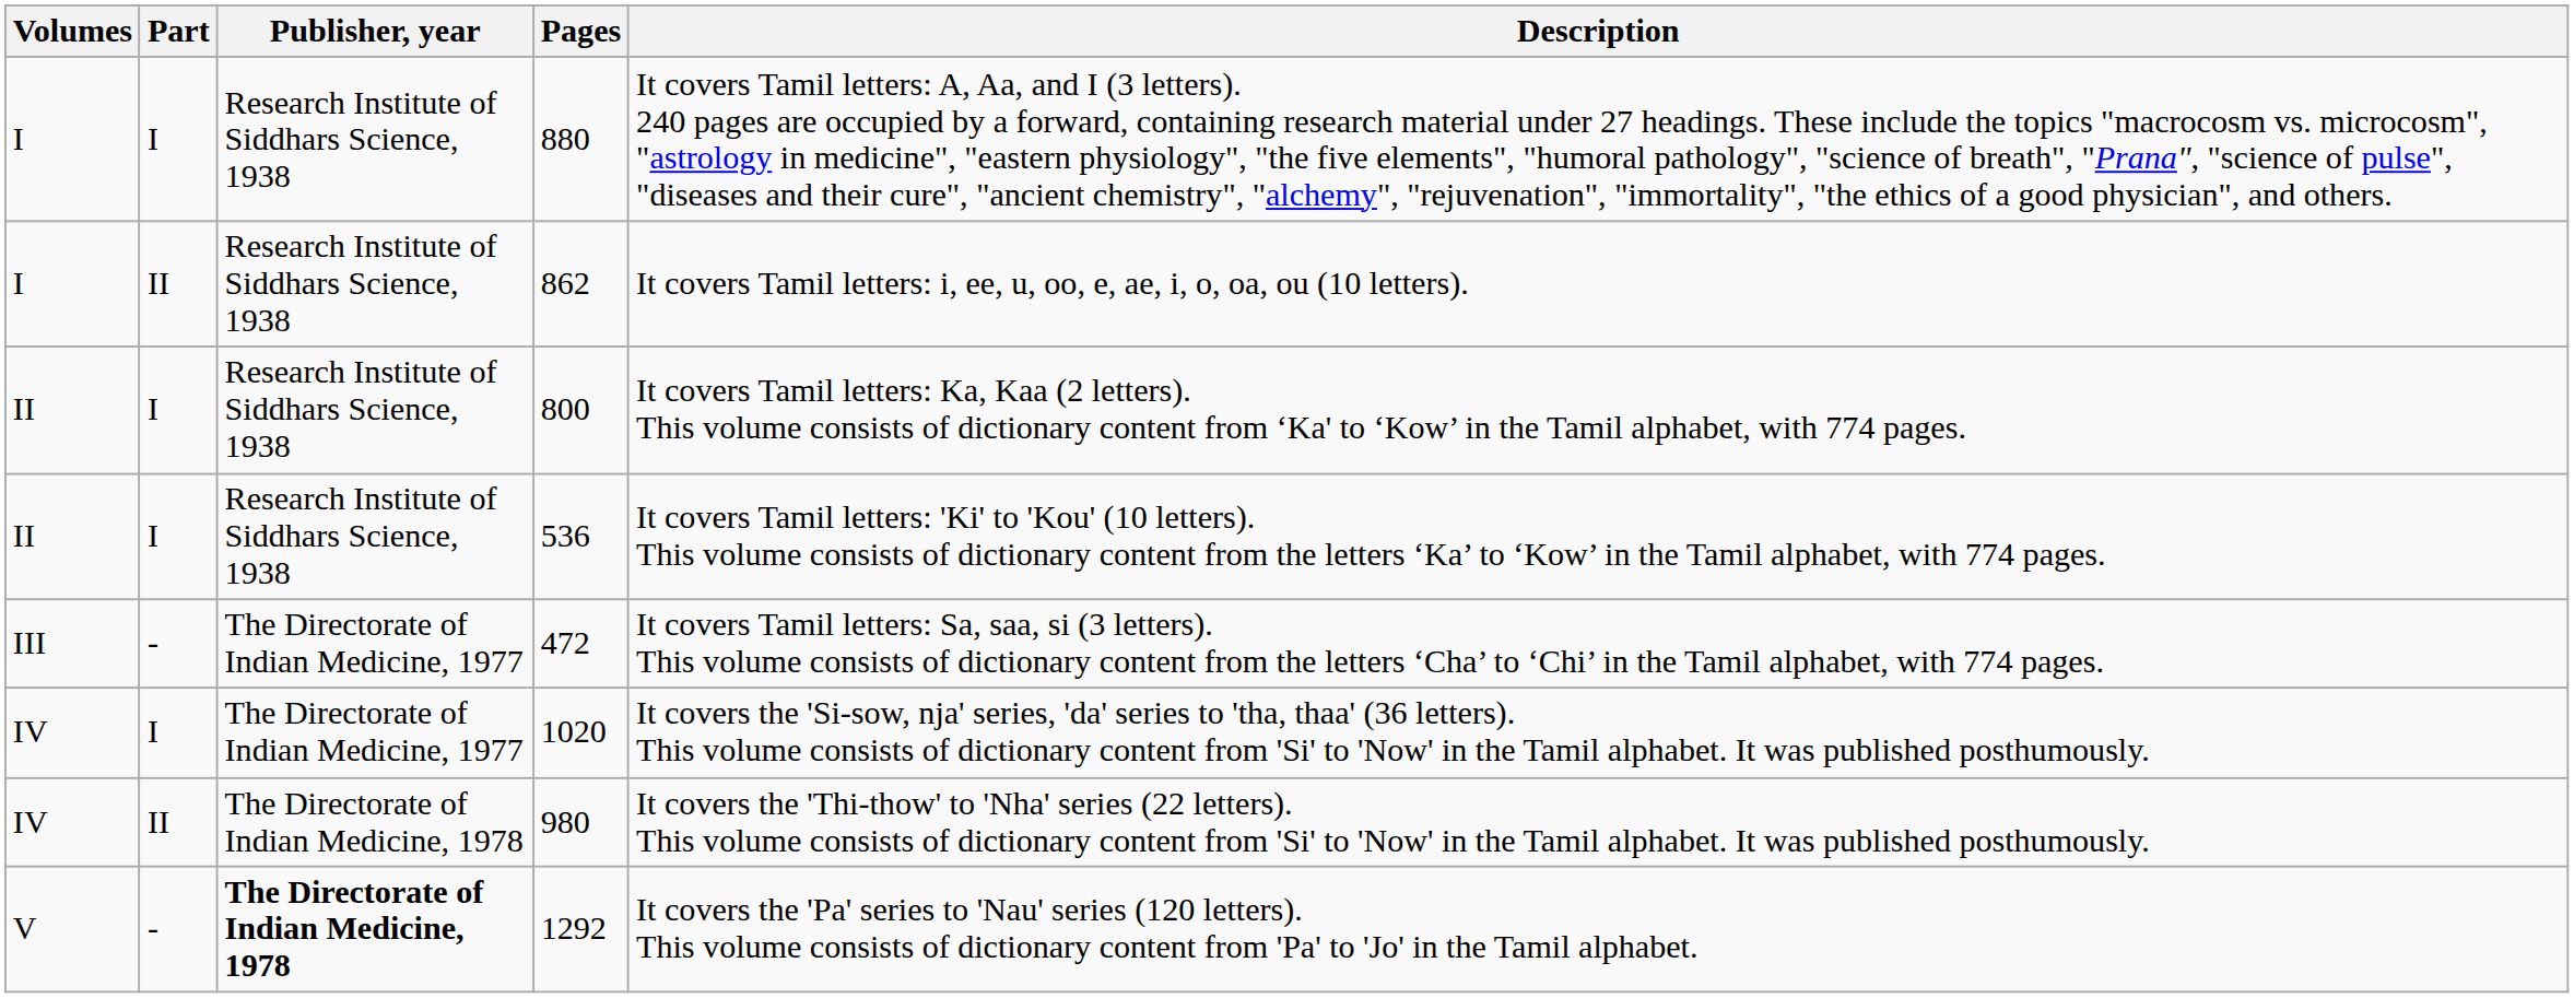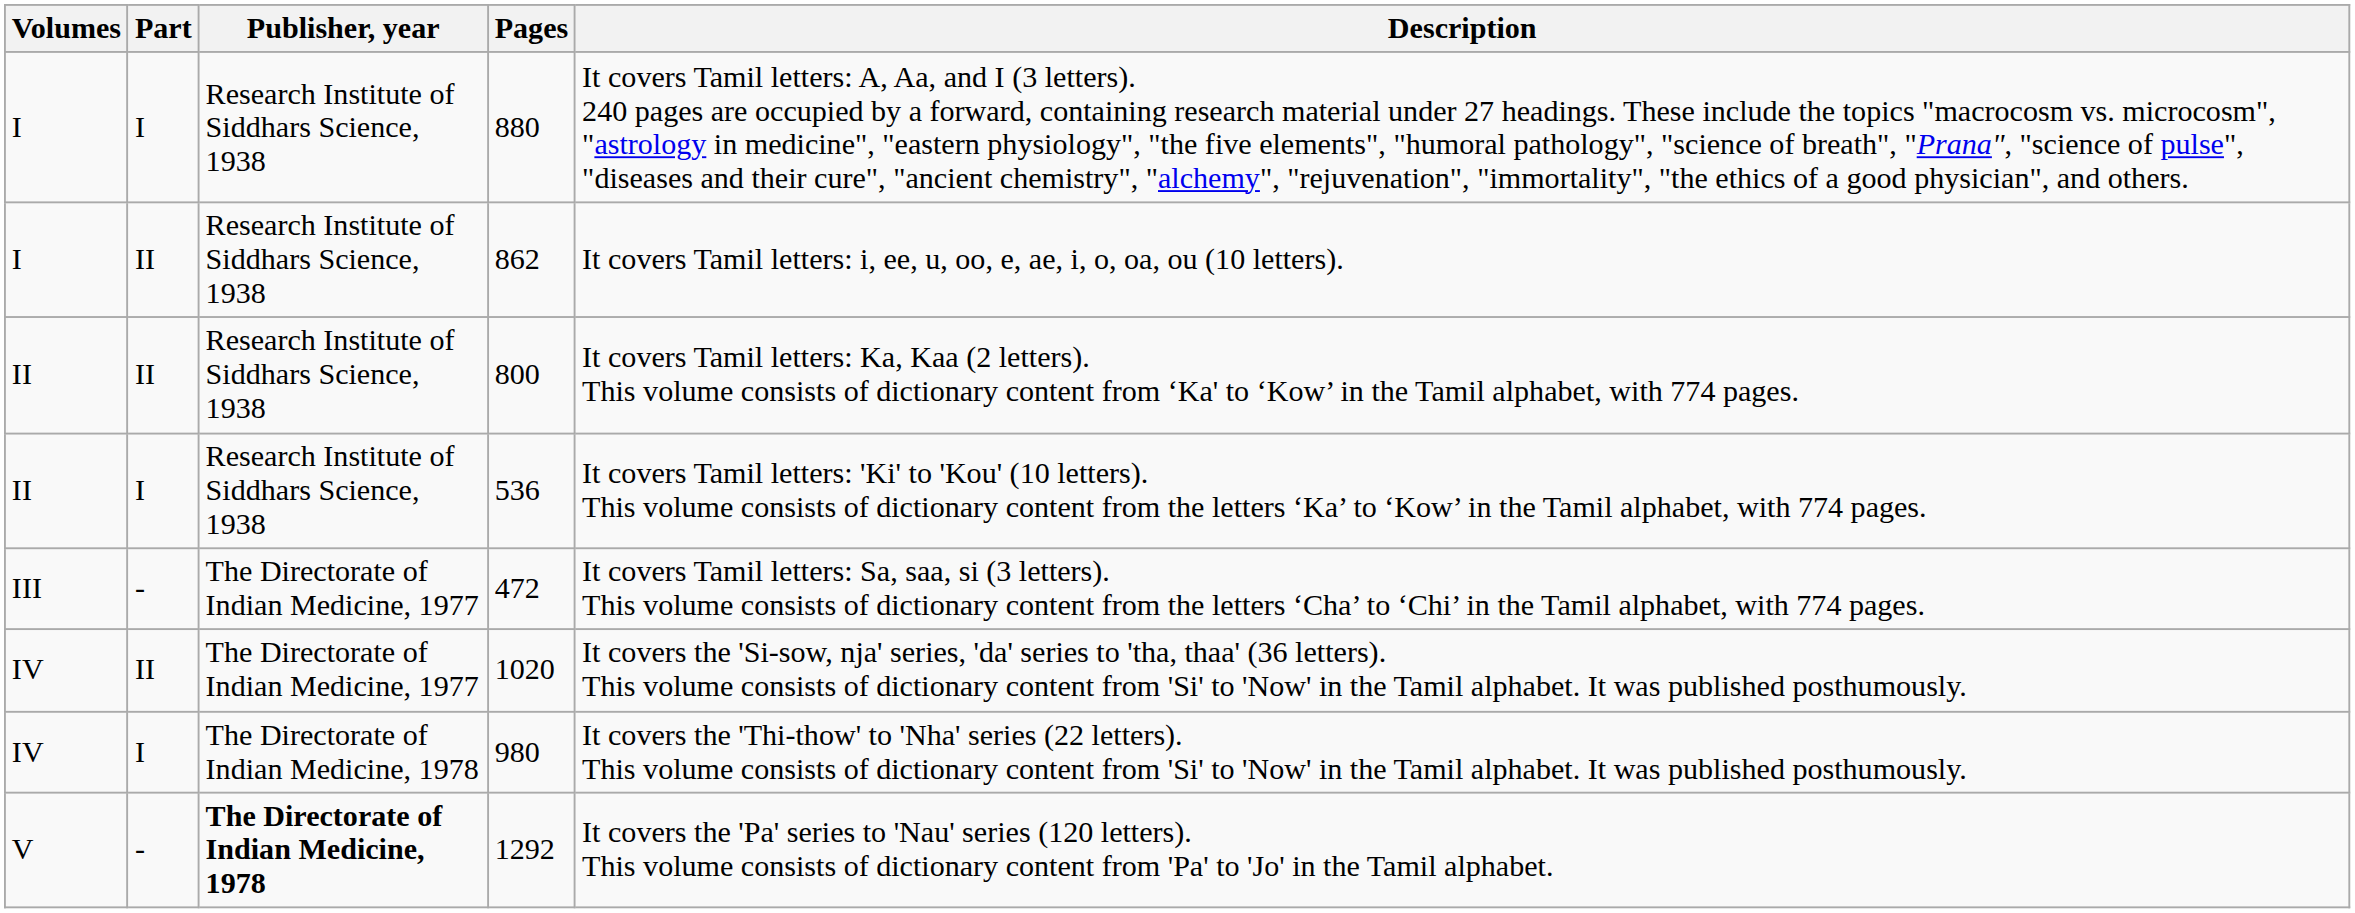800 | Part: I -> II
1020 | Part: I -> II
980 | Part: II -> I
